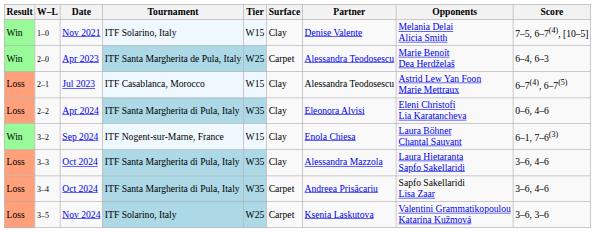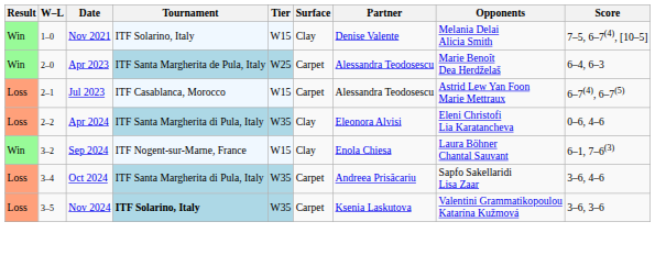2–1 | Surface: Clay -> Carpet
- row: Loss | 3–3 | Oct 2024 | ITF Santa Margherita di Pula, Italy | W35 | Clay | Alessandra Mazzola | Laura Hietaranta Sapfo Sakellaridi | 3–6, 4–6
3–5 | Tournament: normal -> bold
3–5 | Tier: W25 -> W35
